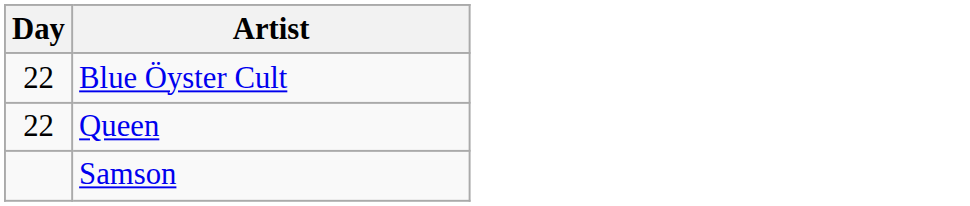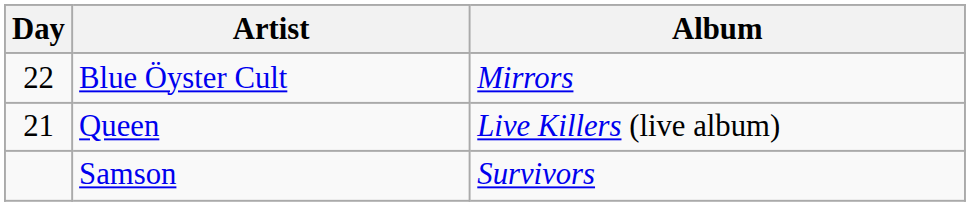+ column: Album | Mirrors | Live Killers (live album) | Survivors
Queen | Day: 22 -> 21
